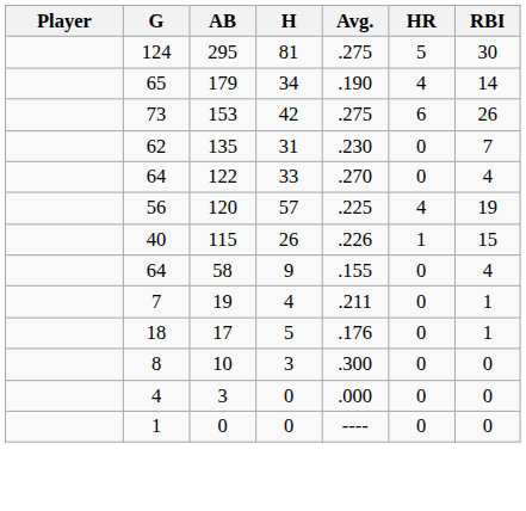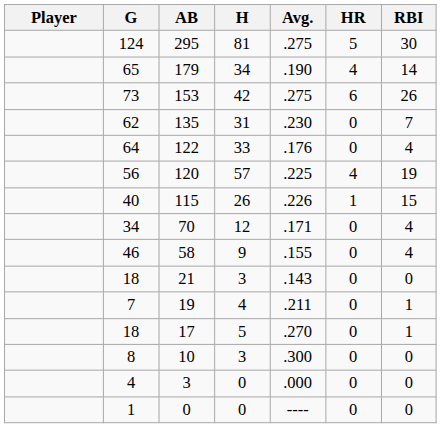122 | Avg.: .270 -> .176
+ row: 34 | 70 | 12 | .171 | 0 | 4
58 | G: 64 -> 46
+ row: 18 | 21 | 3 | .143 | 0 | 0
17 | Avg.: .176 -> .270
